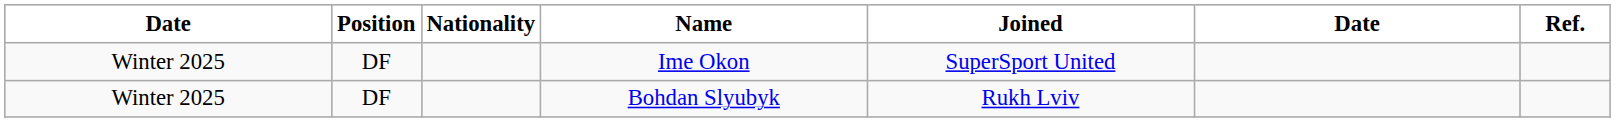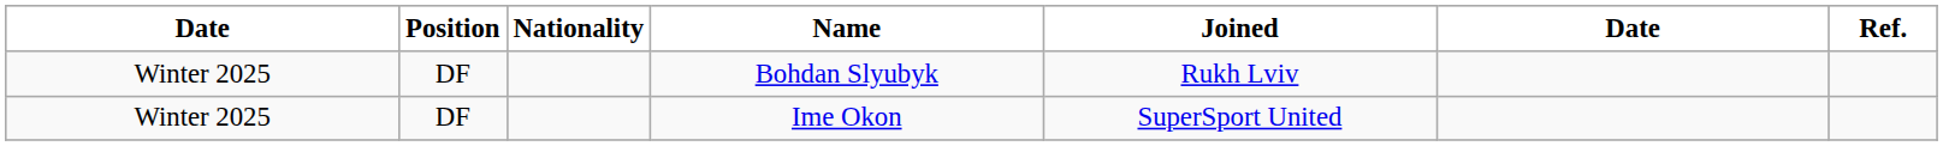rows swapped: Ime Okon <-> Bohdan Slyubyk
